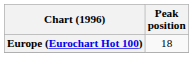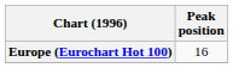Europe (Eurochart Hot 100) | Peak position: 18 -> 16
